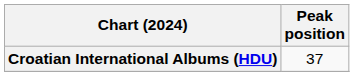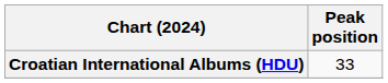Croatian International Albums (HDU) | Peak position: 37 -> 33
